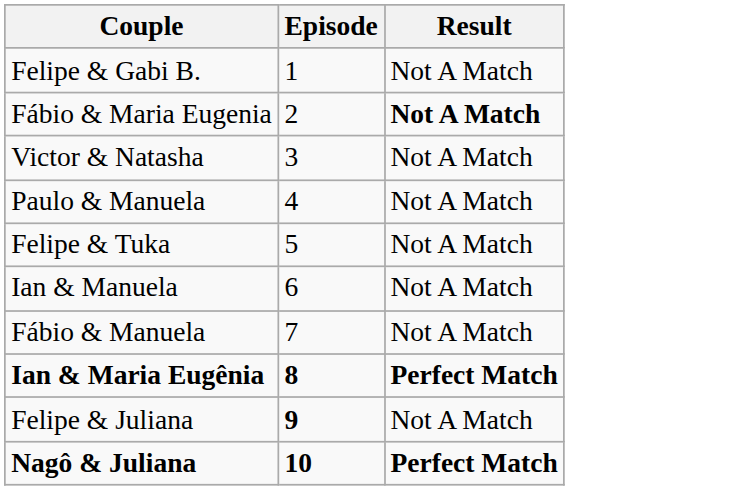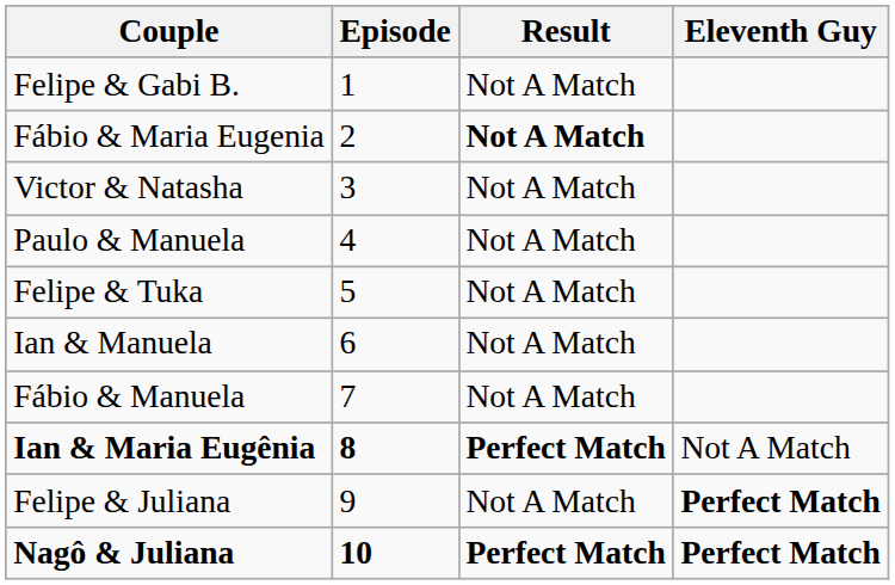+ column: Eleventh Guy | Not A Match | Perfect Match | Perfect Match
Felipe & Juliana | Episode: bold -> normal
